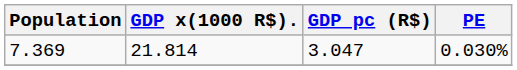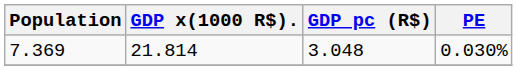7.369 | GDP pc (R$): 3.047 -> 3.048
